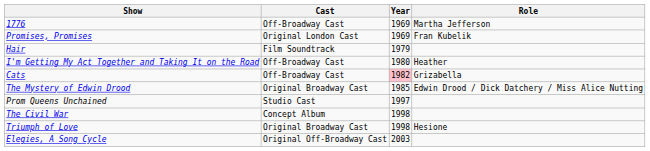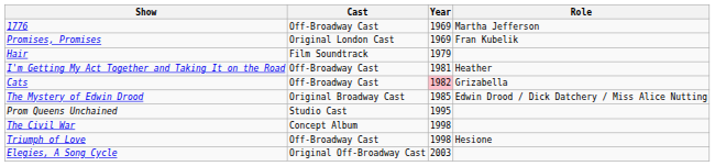I'm Getting My Act Together and Taking It on the Road | Year: 1980 -> 1981
Prom Queens Unchained | Year: 1997 -> 1995
Triumph of Love | Cast: Original Broadway Cast -> Off-Broadway Cast
